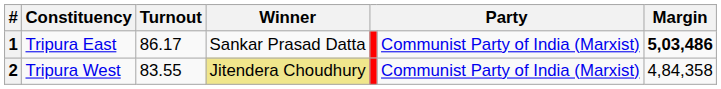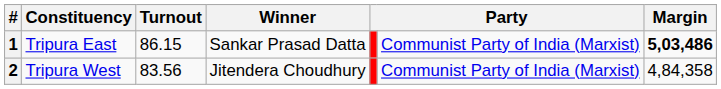1 | Turnout: 86.17 -> 86.15
2 | Turnout: 83.55 -> 83.56
2 | Winner: khaki background -> no background
